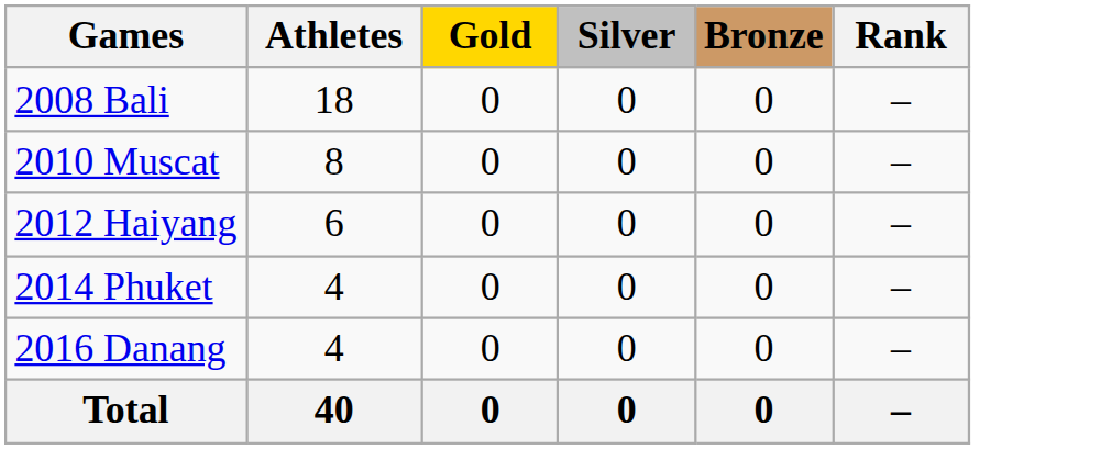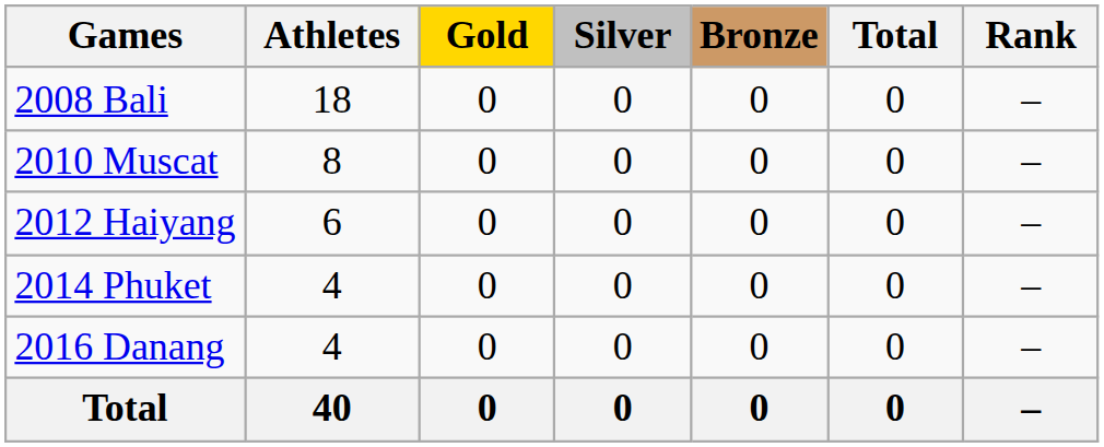+ column: Total | 0 | 0 | 0 | 0 | 0 | 0
